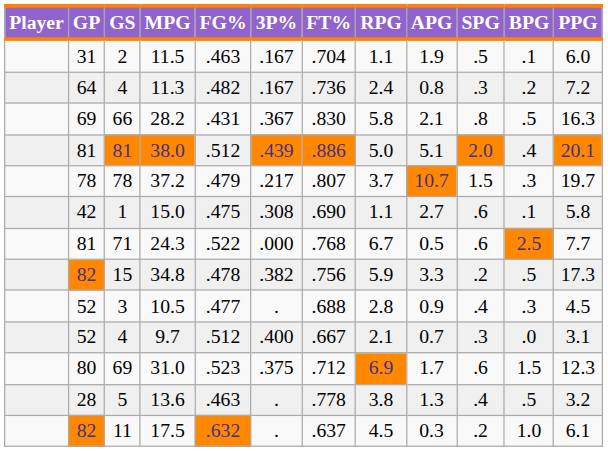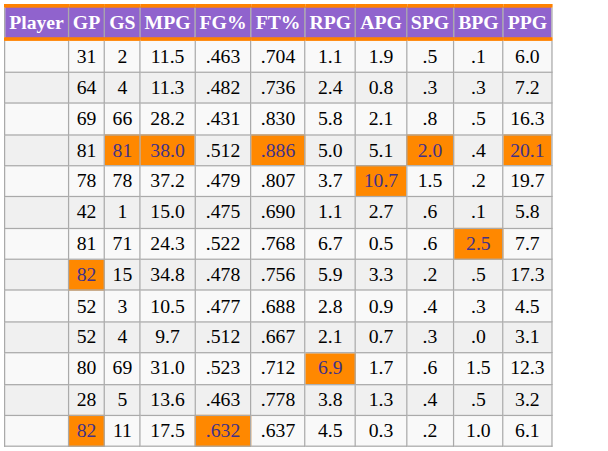- column: 3P% | .167 | .167 | .367 | .439 | .217 | .308 | .000 | .382 | . | .400 | .375 | . | .
11.3 | BPG: .2 -> .3
37.2 | BPG: .3 -> .2
